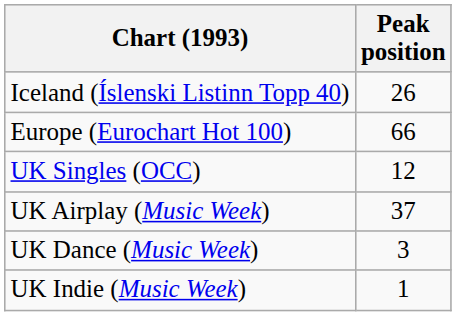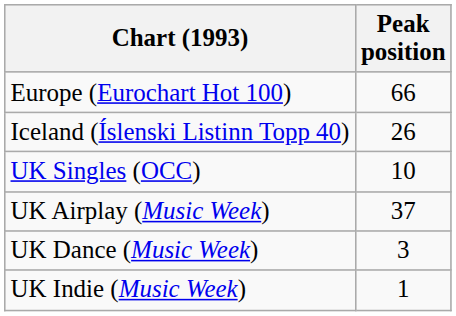rows swapped: Europe (Eurochart Hot 100) <-> Iceland (Íslenski Listinn Topp 40)
UK Singles (OCC) | Peak position: 12 -> 10
